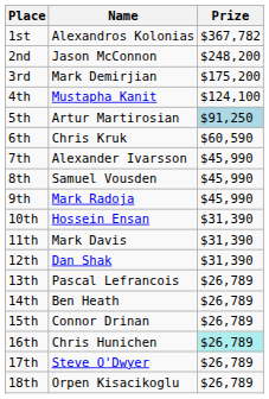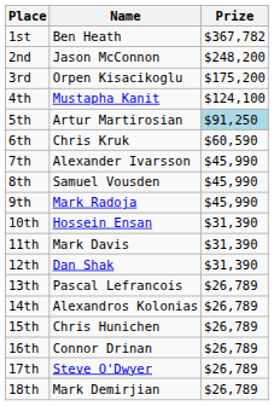1st | Name: Alexandros Kolonias -> Ben Heath
3rd | Name: Mark Demirjian -> Orpen Kisacikoglu
14th | Name: Ben Heath -> Alexandros Kolonias
15th | Name: Connor Drinan -> Chris Hunichen
16th | Name: Chris Hunichen -> Connor Drinan
16th | Prize: paleturquoise background -> no background
18th | Name: Orpen Kisacikoglu -> Mark Demirjian
